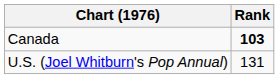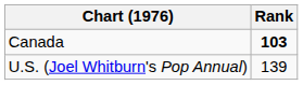U.S. (Joel Whitburn's Pop Annual) | Rank: 131 -> 139
